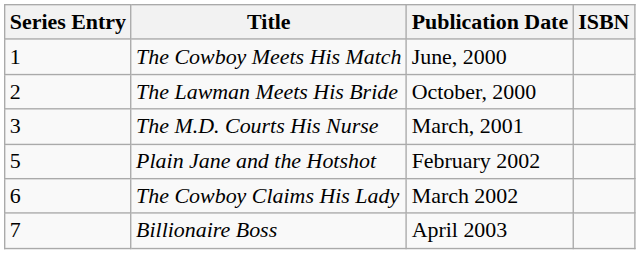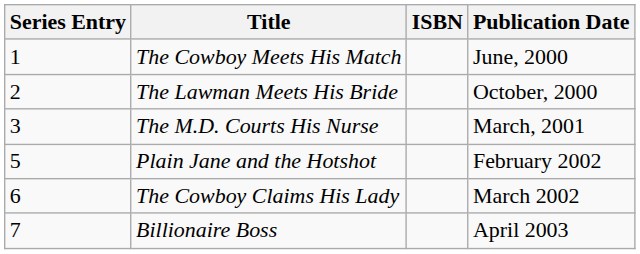columns swapped: Publication Date <-> ISBN
